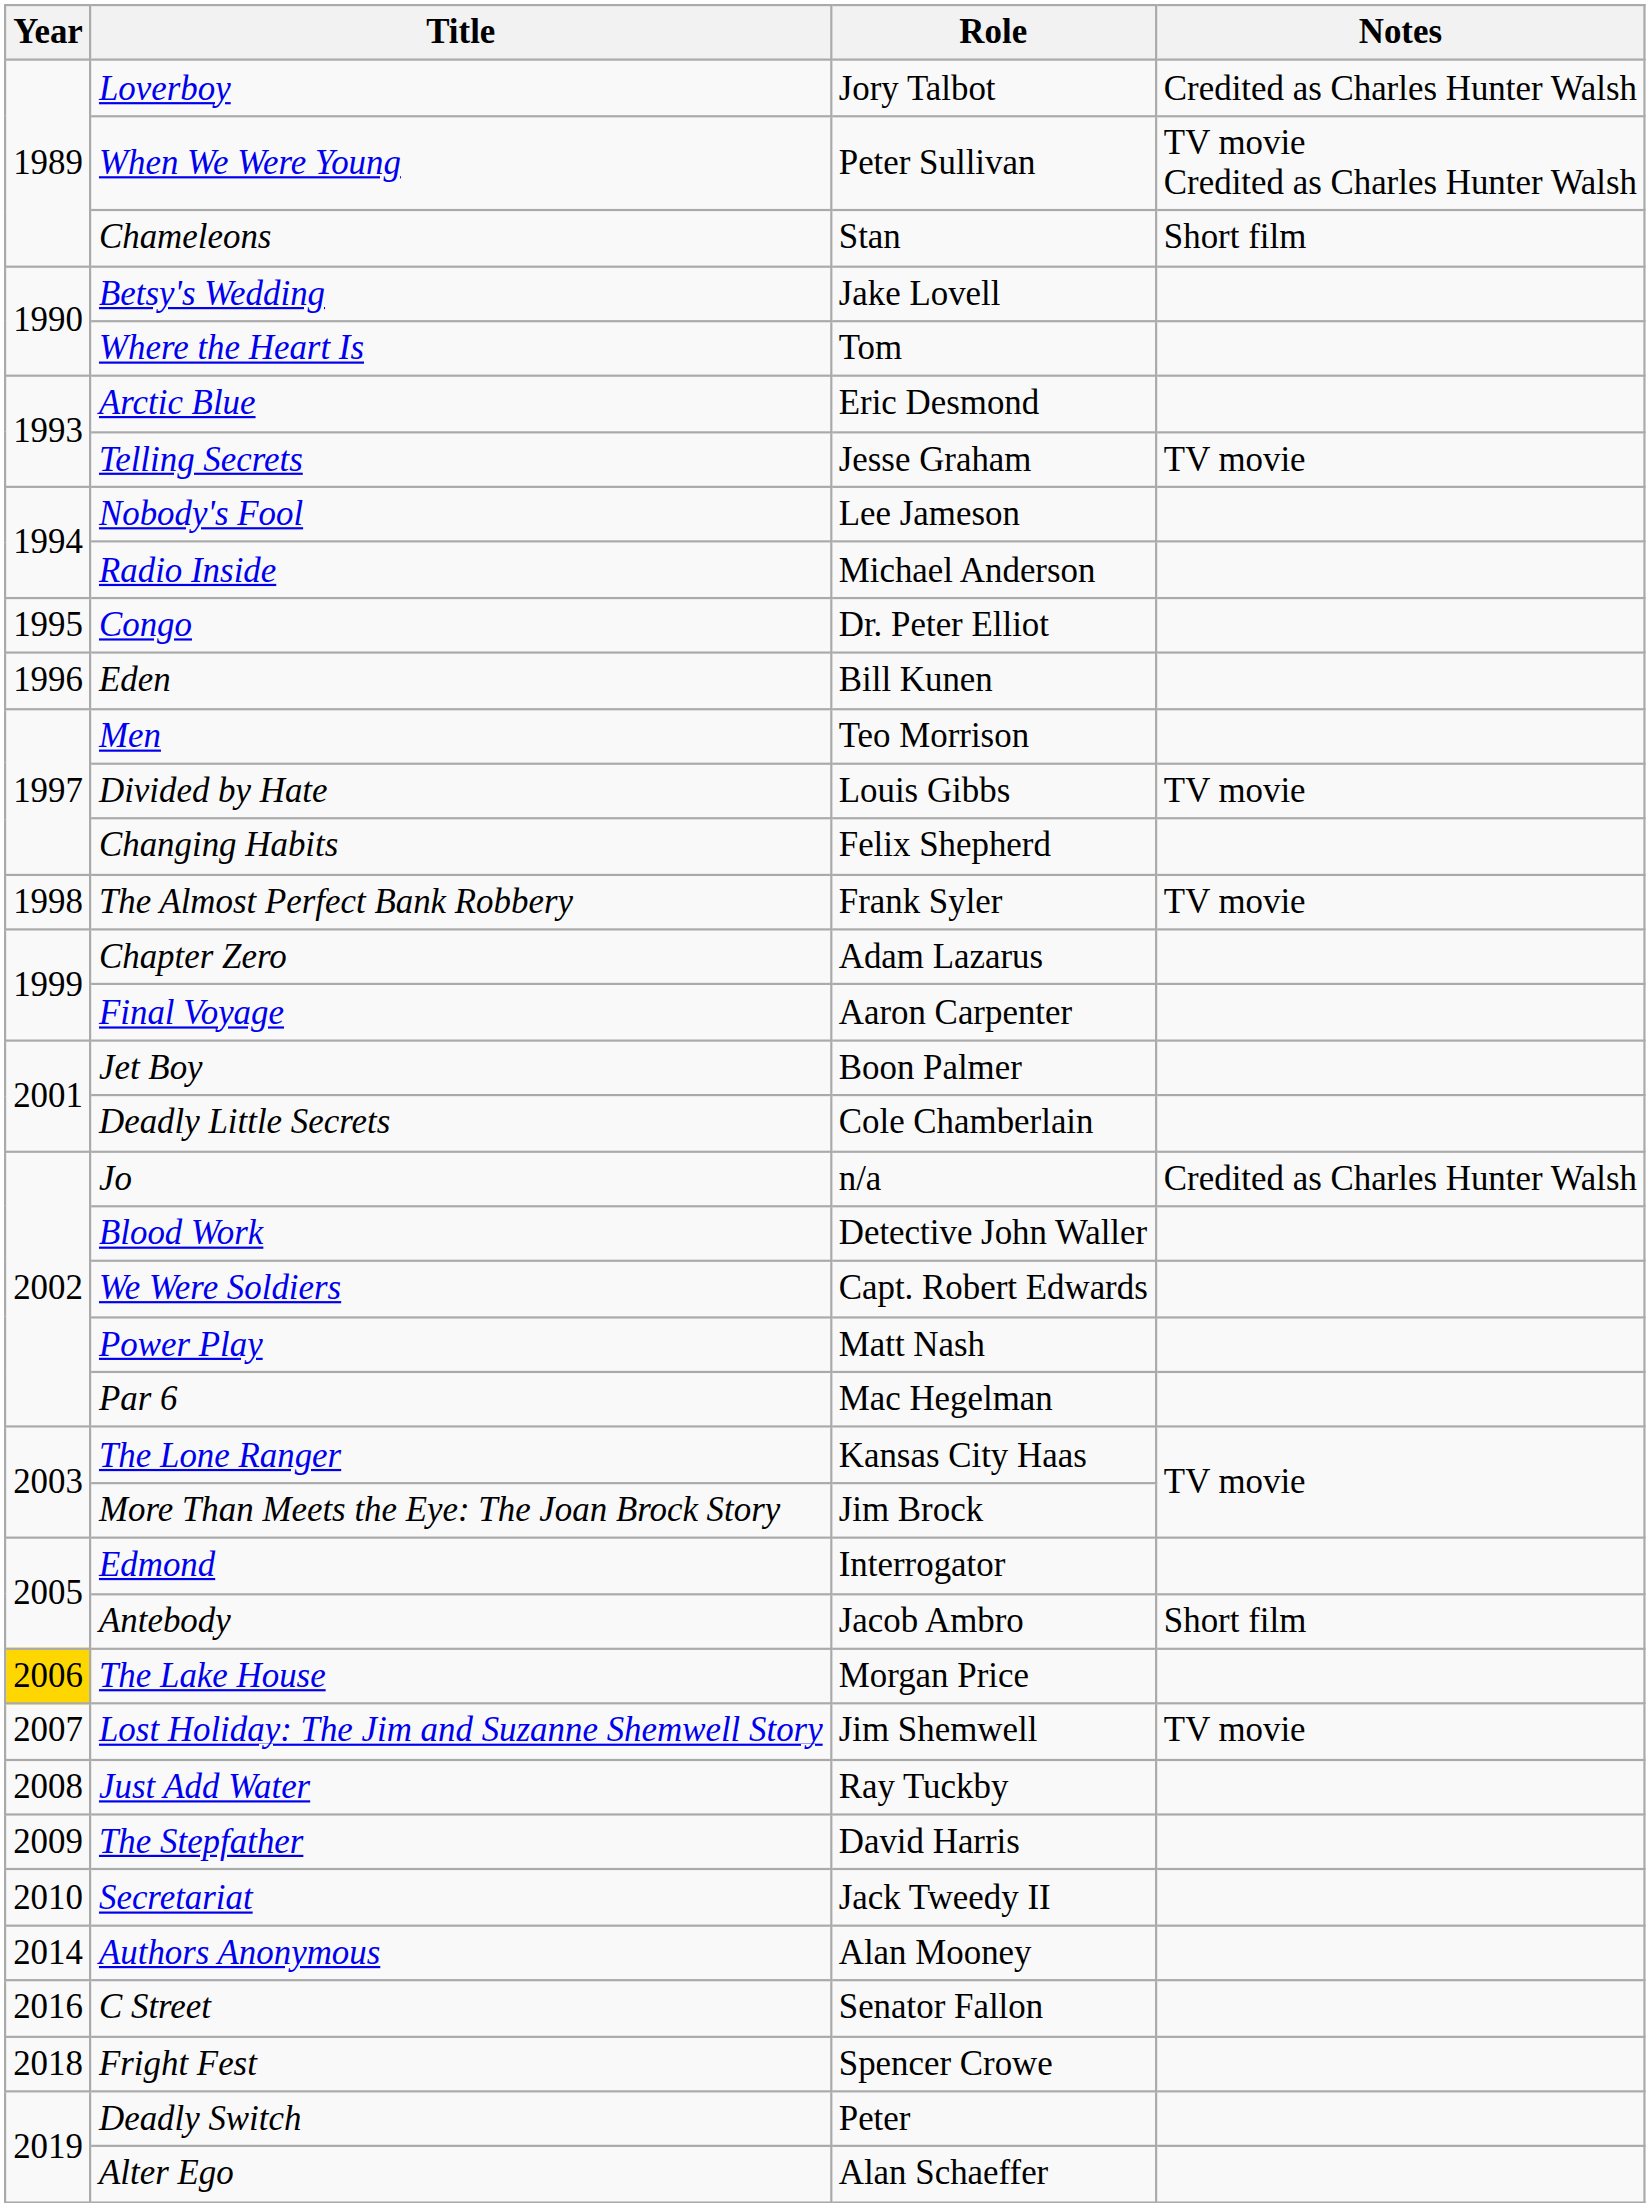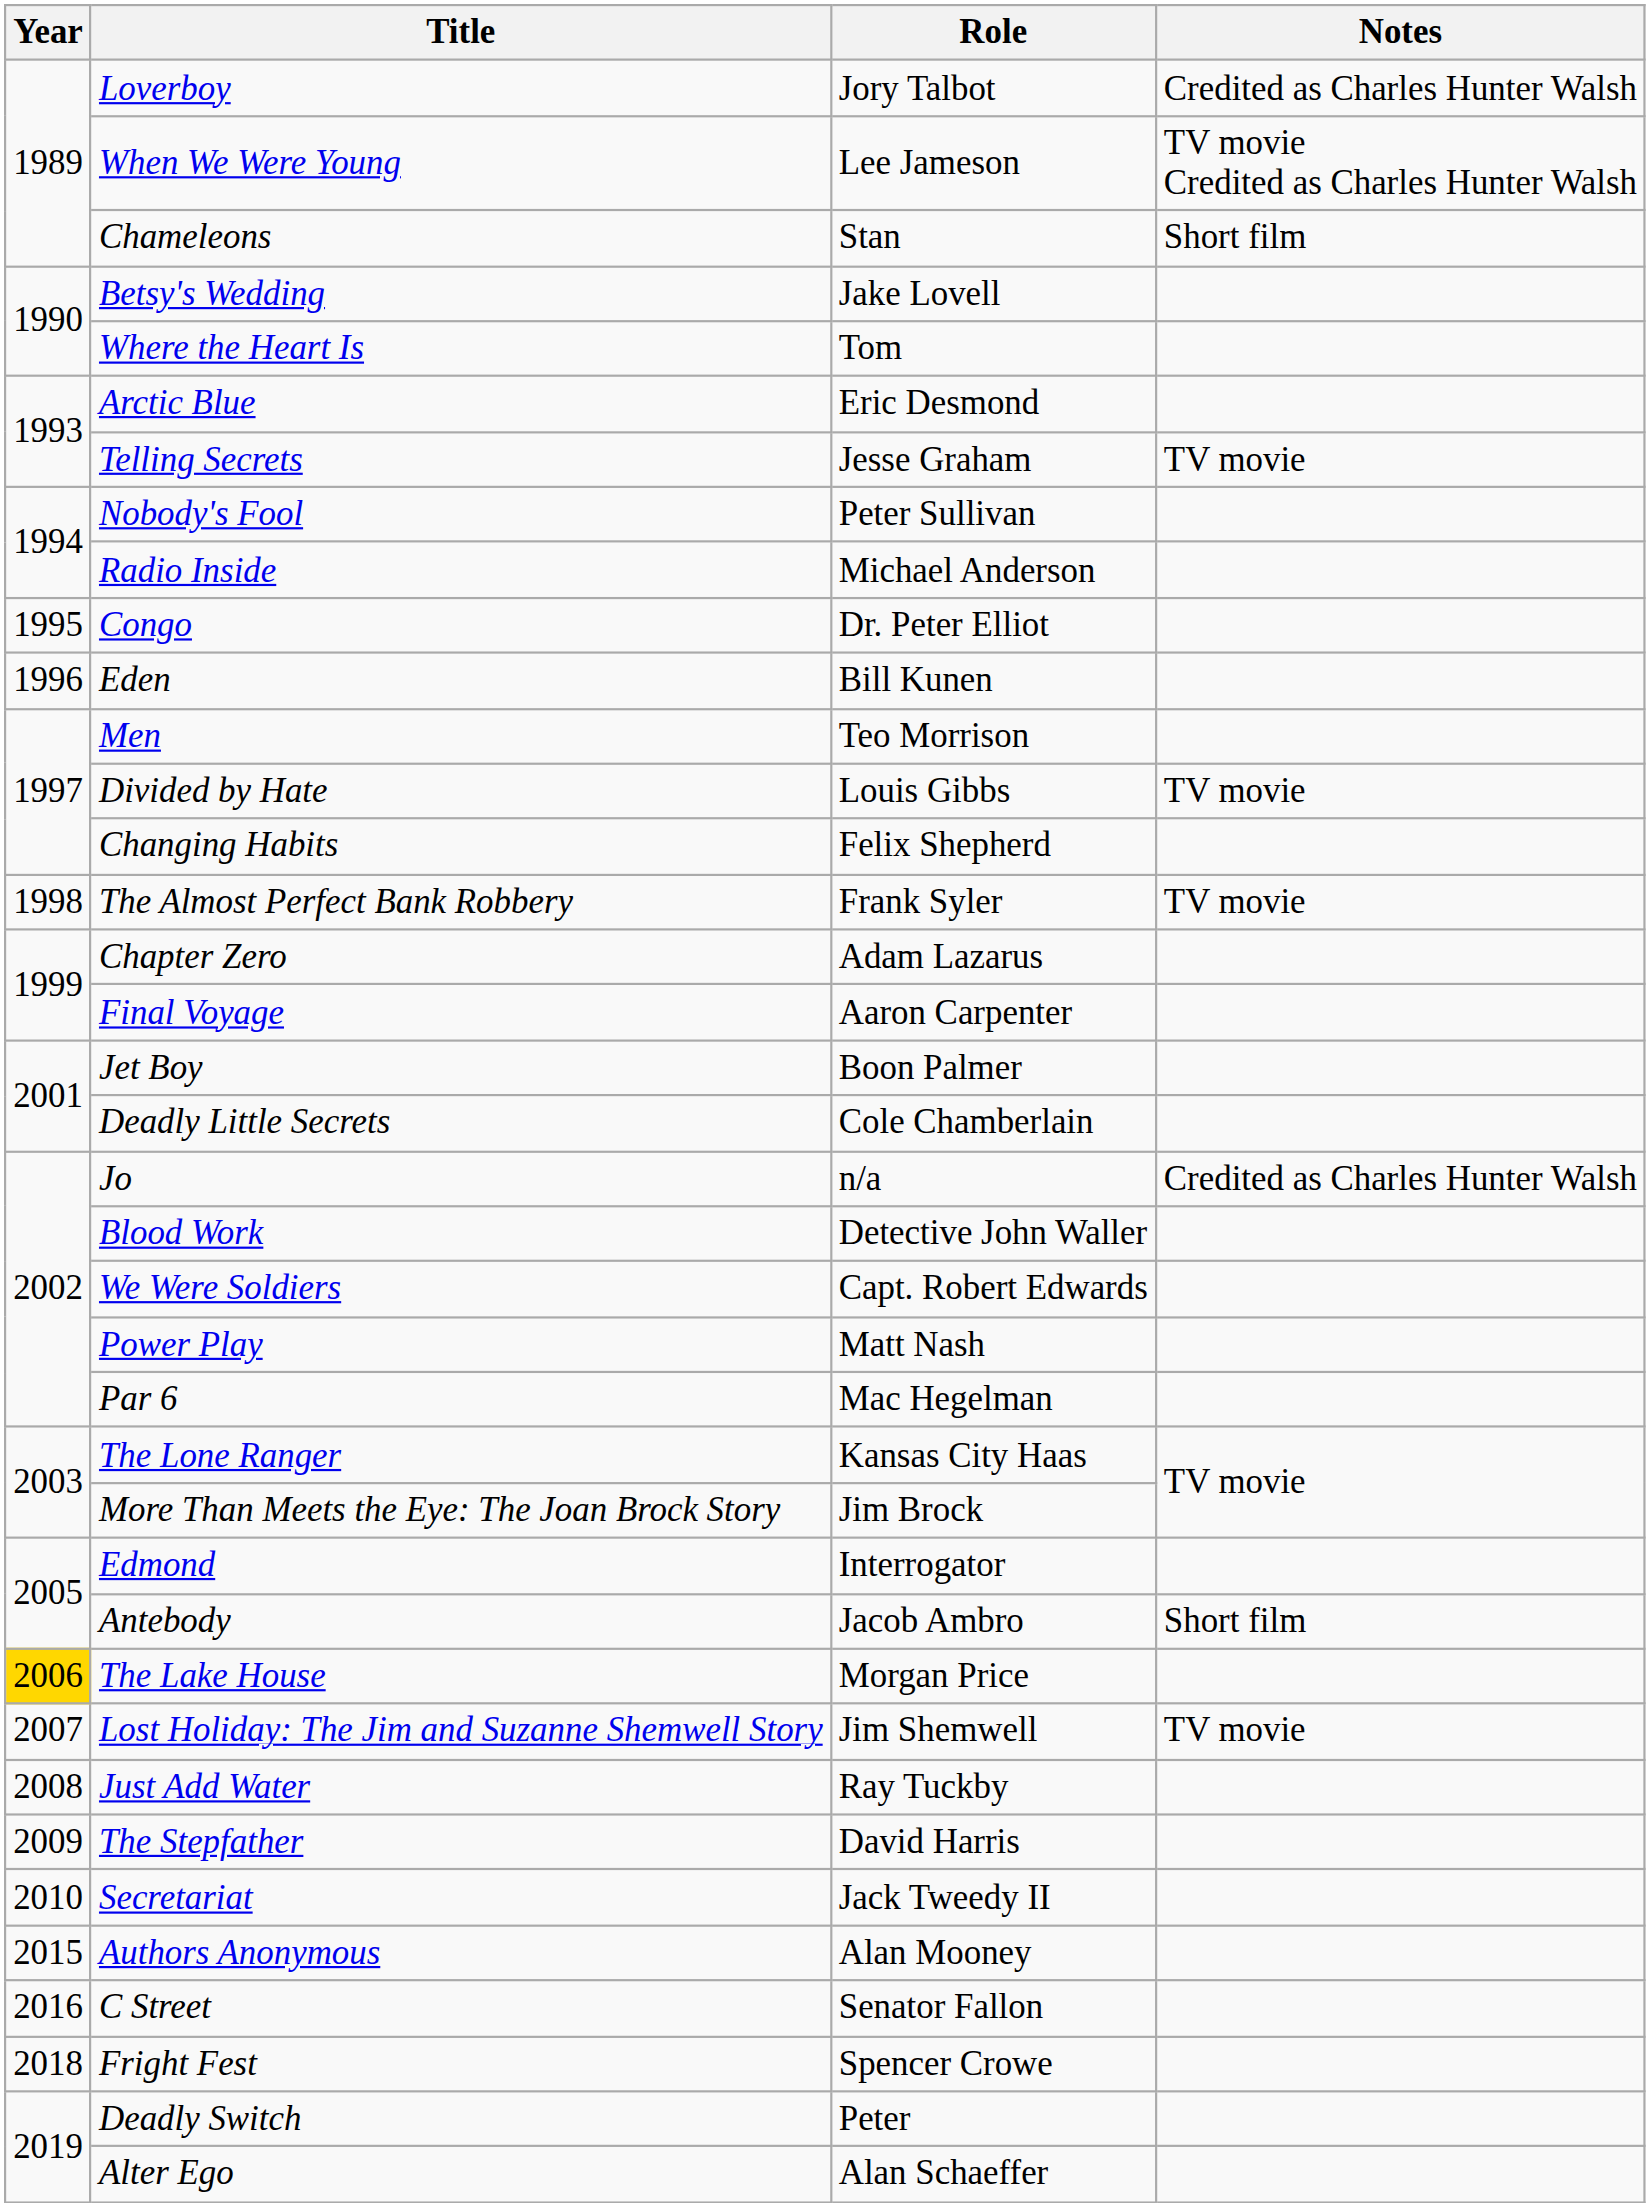When We Were Young | Role: Peter Sullivan -> Lee Jameson
Nobody's Fool | Role: Lee Jameson -> Peter Sullivan
Authors Anonymous | Year: 2014 -> 2015
